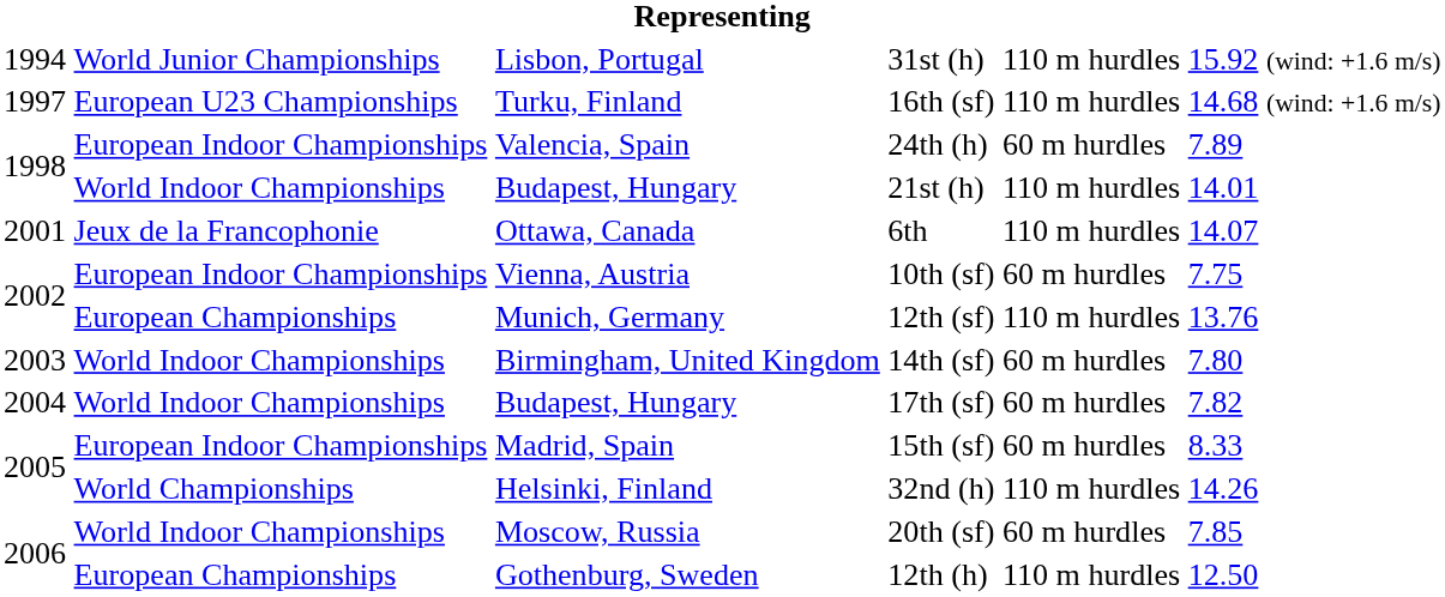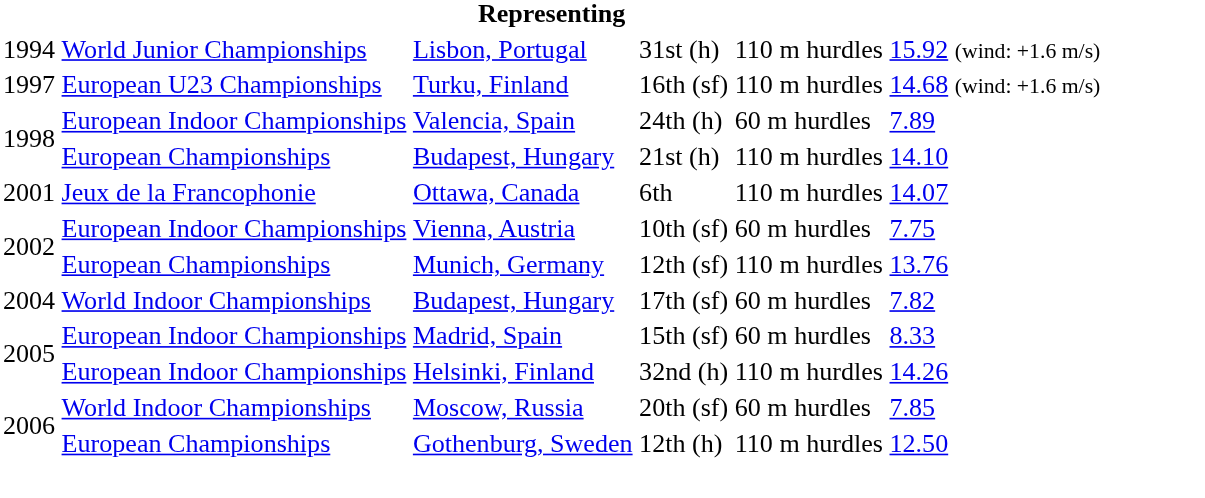21st (h) | column 2: World Indoor Championships -> European Championships
21st (h) | column 6: 14.01 -> 14.10
- row: 2003 | World Indoor Championships | Birmingham, United Kingdom | 14th (sf) | 60 m hurdles | 7.80
32nd (h) | column 2: World Championships -> European Indoor Championships
